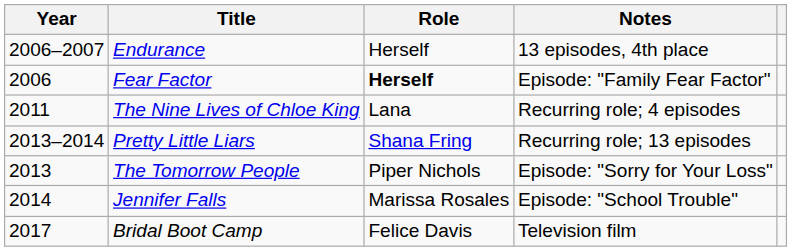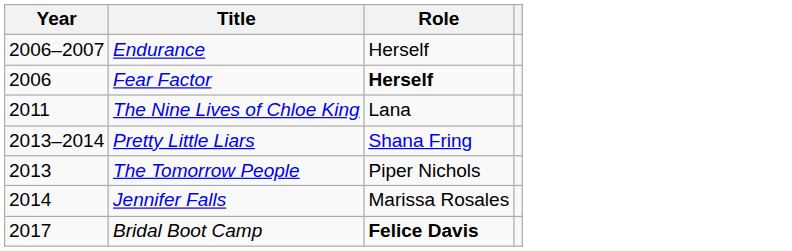- column: Notes | 13 episodes, 4th place | Episode: "Family Fear Factor" | Recurring role; 4 episodes | Recurring role; 13 episodes | Episode: "Sorry for Your Loss" | Episode: "School Trouble" | Television film
Bridal Boot Camp | Role: normal -> bold
